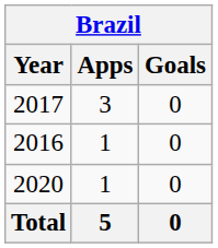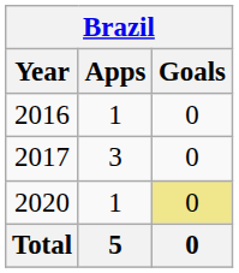rows swapped: 2016 <-> 2017
2020 | Goals: no background -> khaki background
